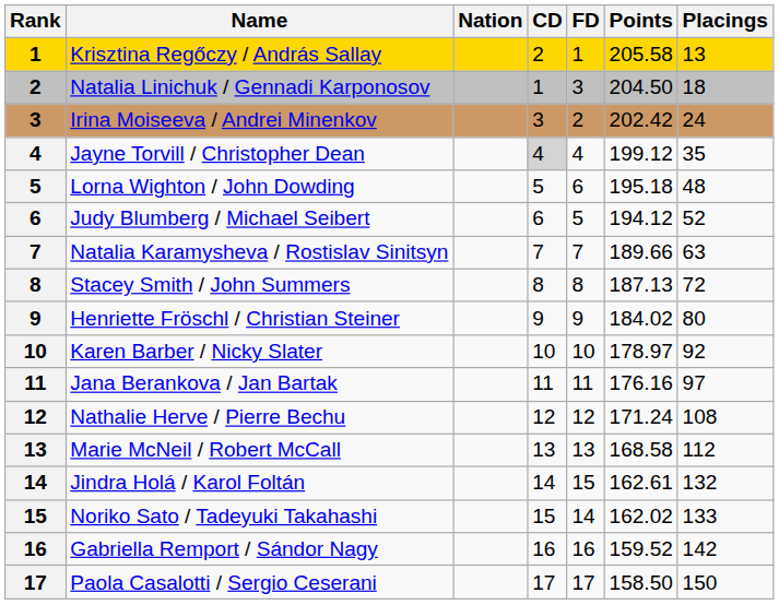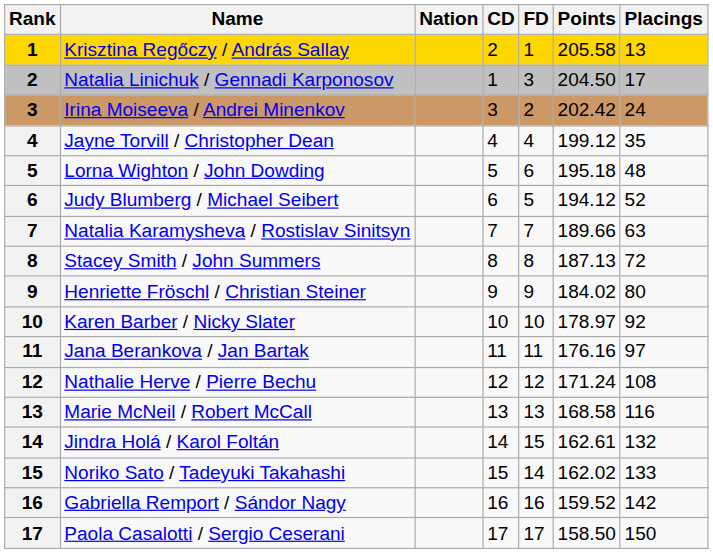Natalia Linichuk / Gennadi Karponosov | Placings: 18 -> 17
Jayne Torvill / Christopher Dean | CD: lightgrey background -> no background
Marie McNeil / Robert McCall | Placings: 112 -> 116
